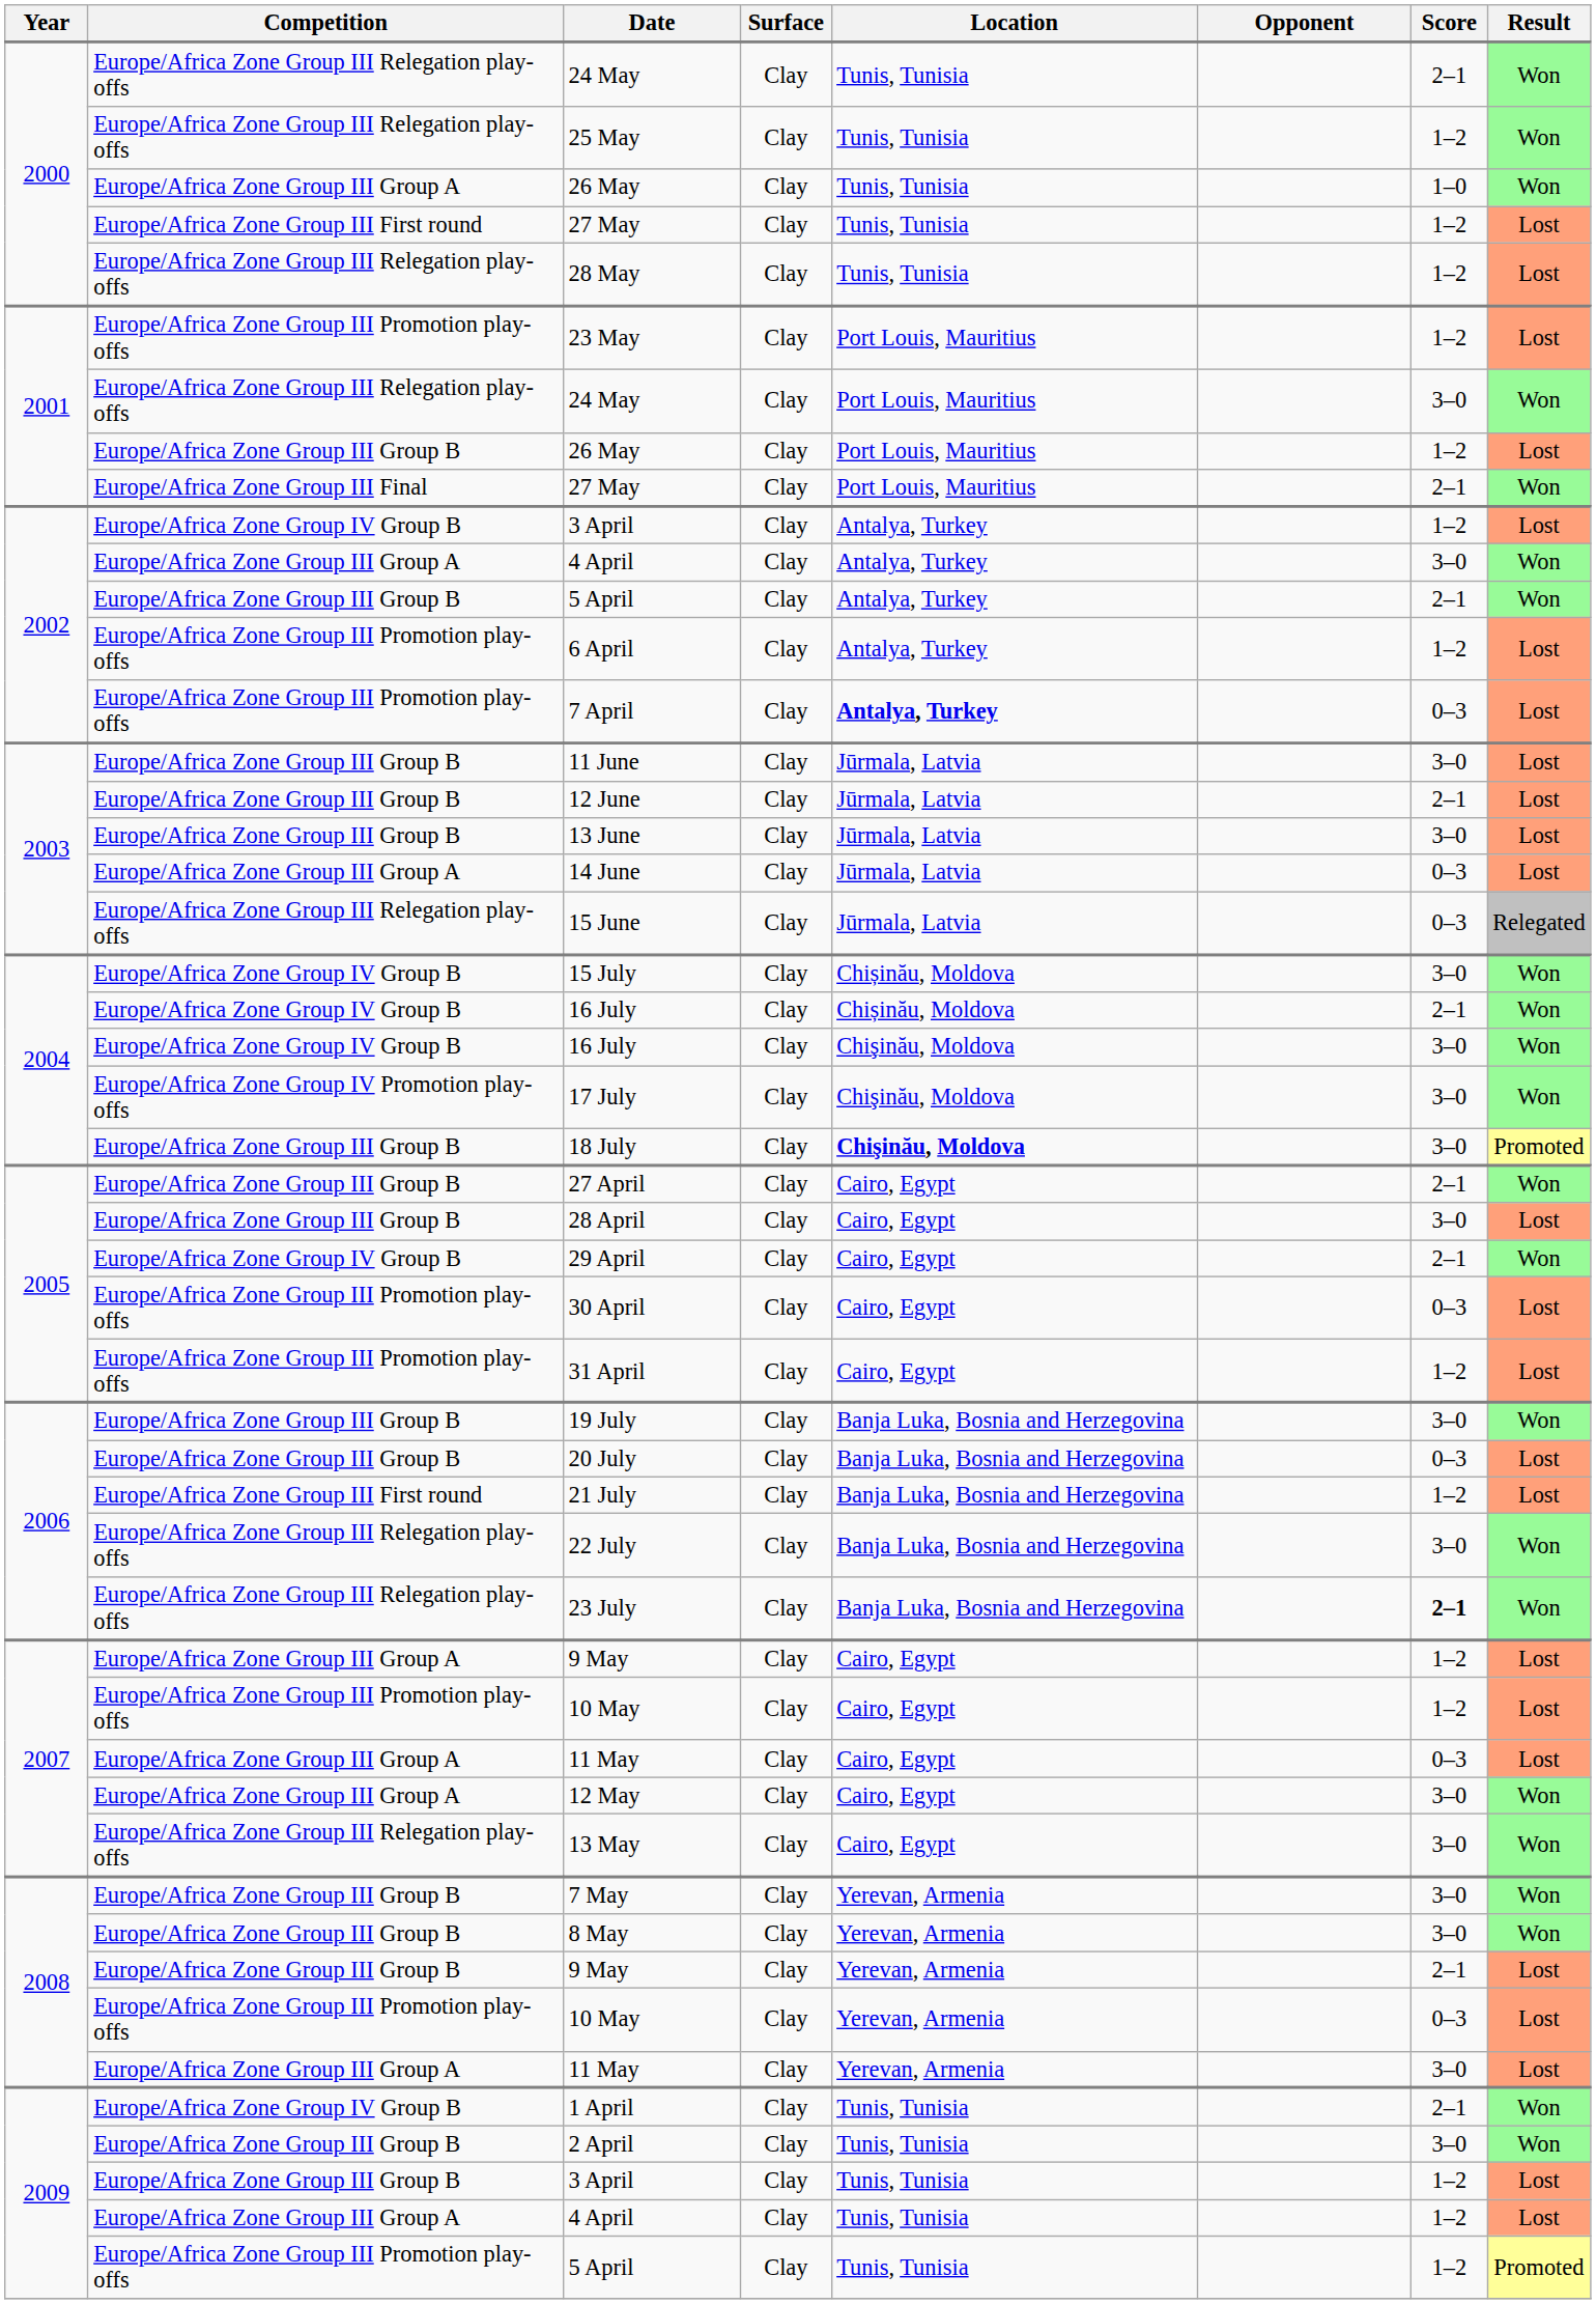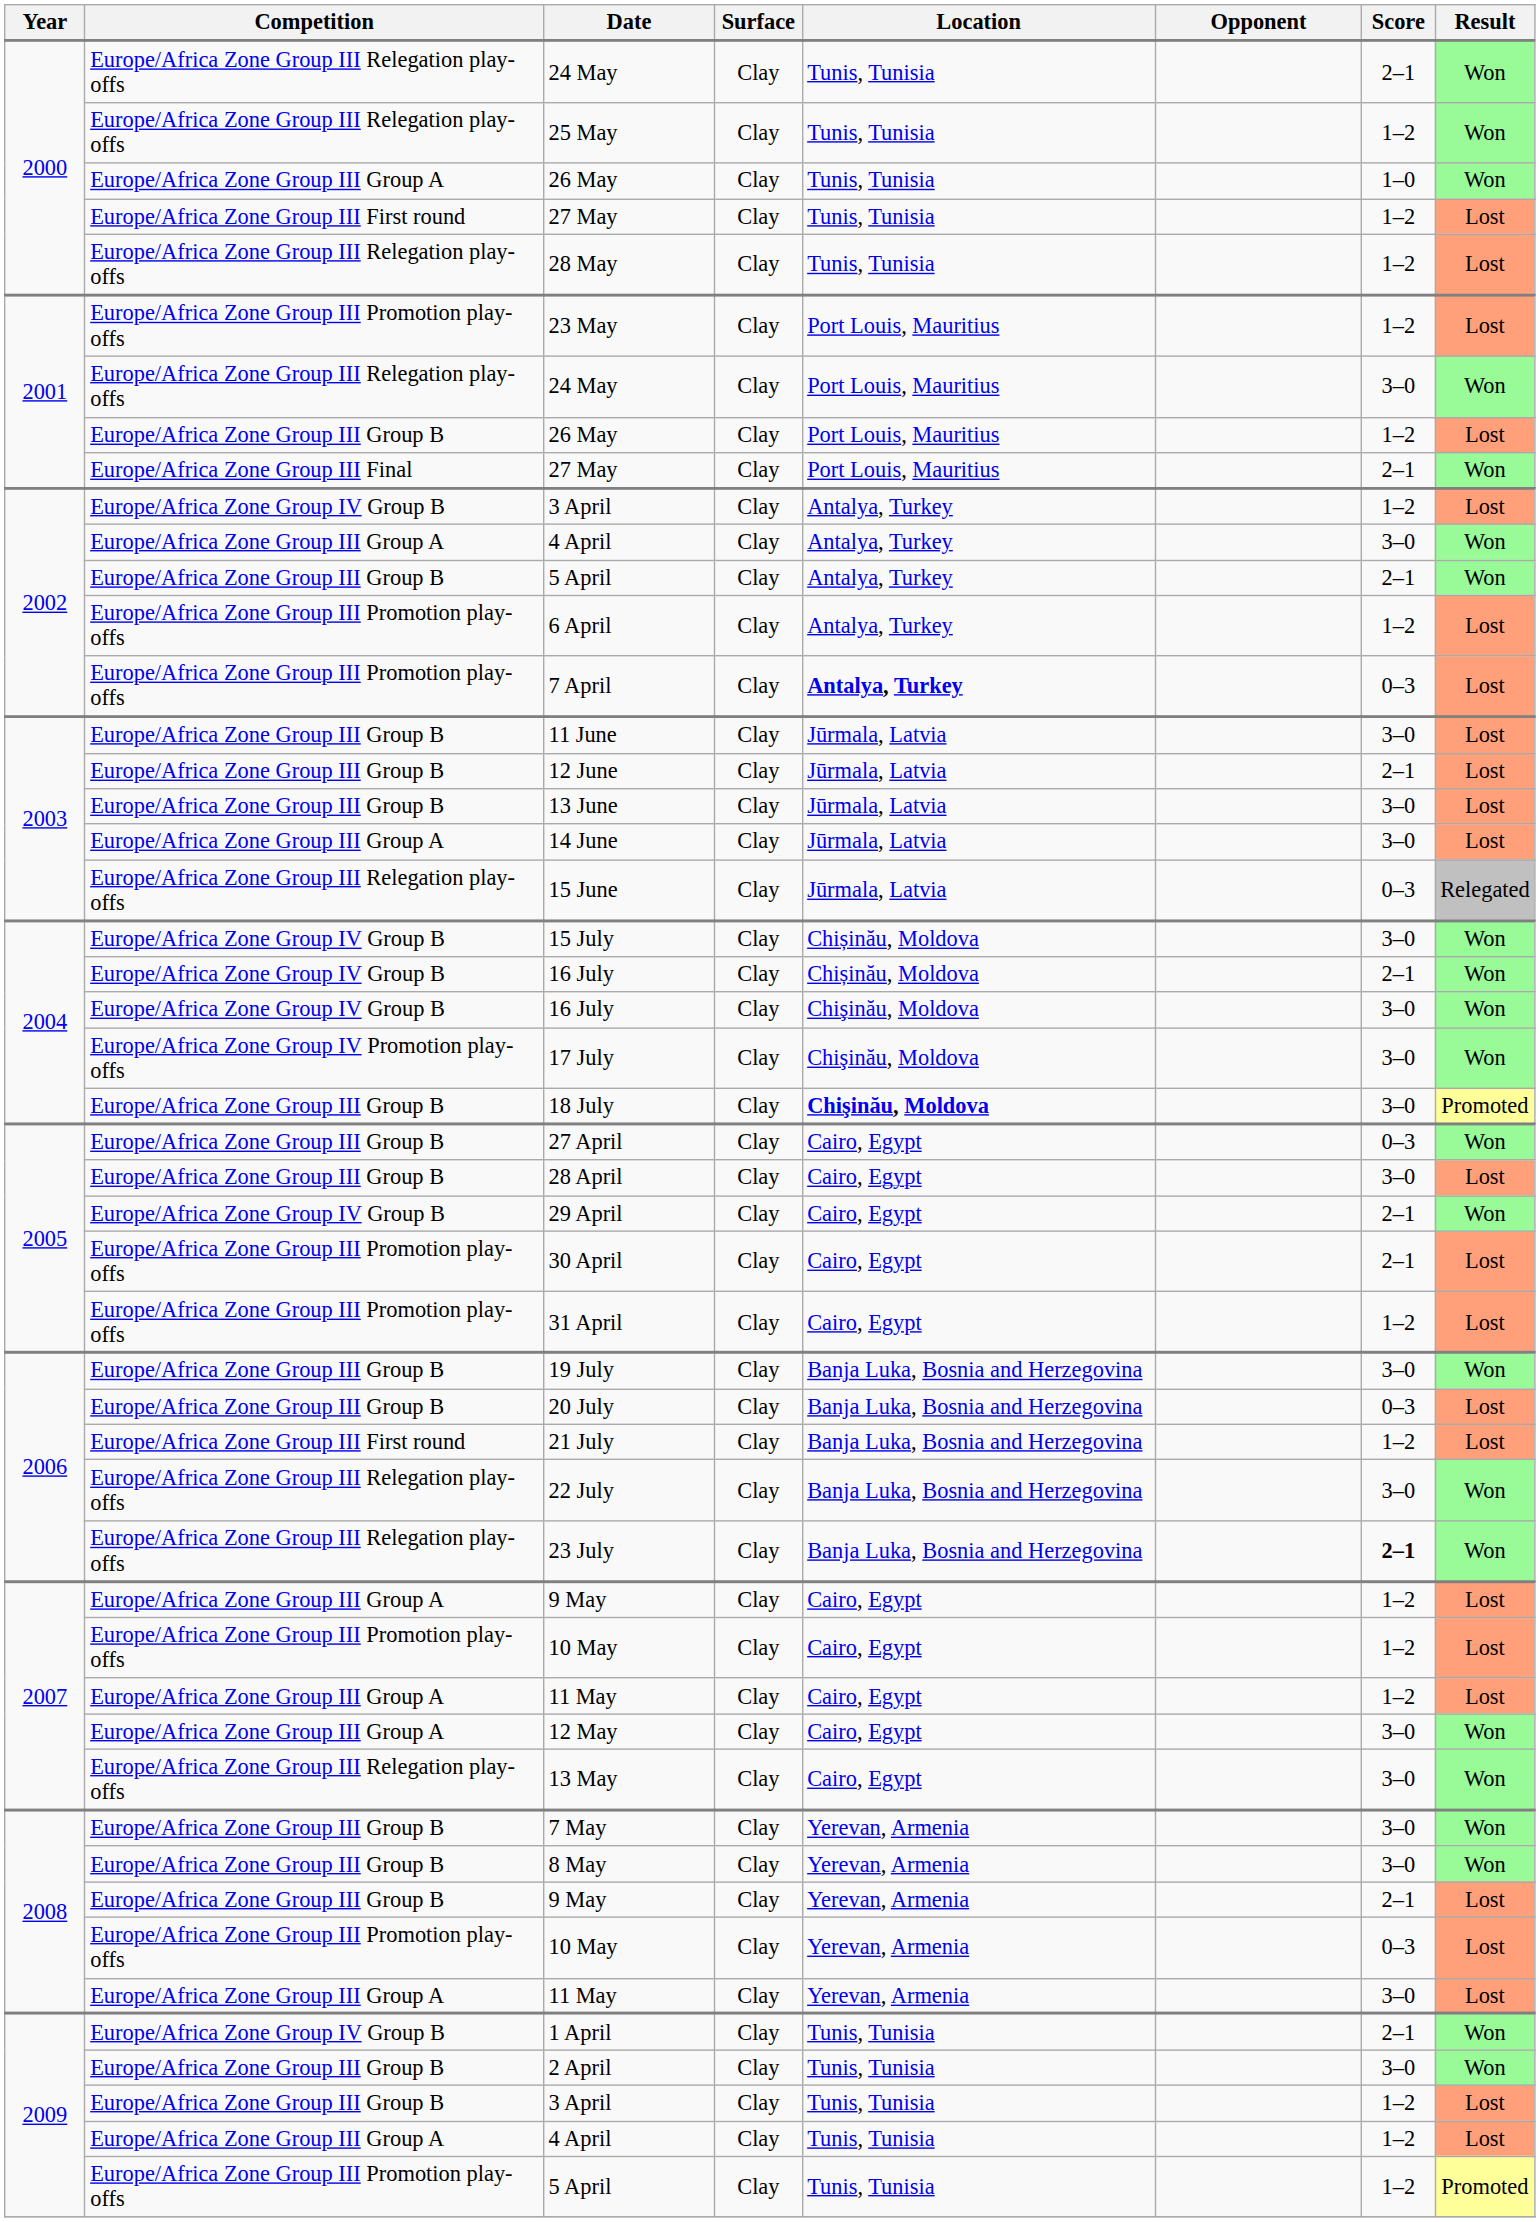14 June | Score: 0–3 -> 3–0
27 April | Score: 2–1 -> 0–3
30 April | Score: 0–3 -> 2–1
2007 / 11 May | Score: 0–3 -> 1–2
